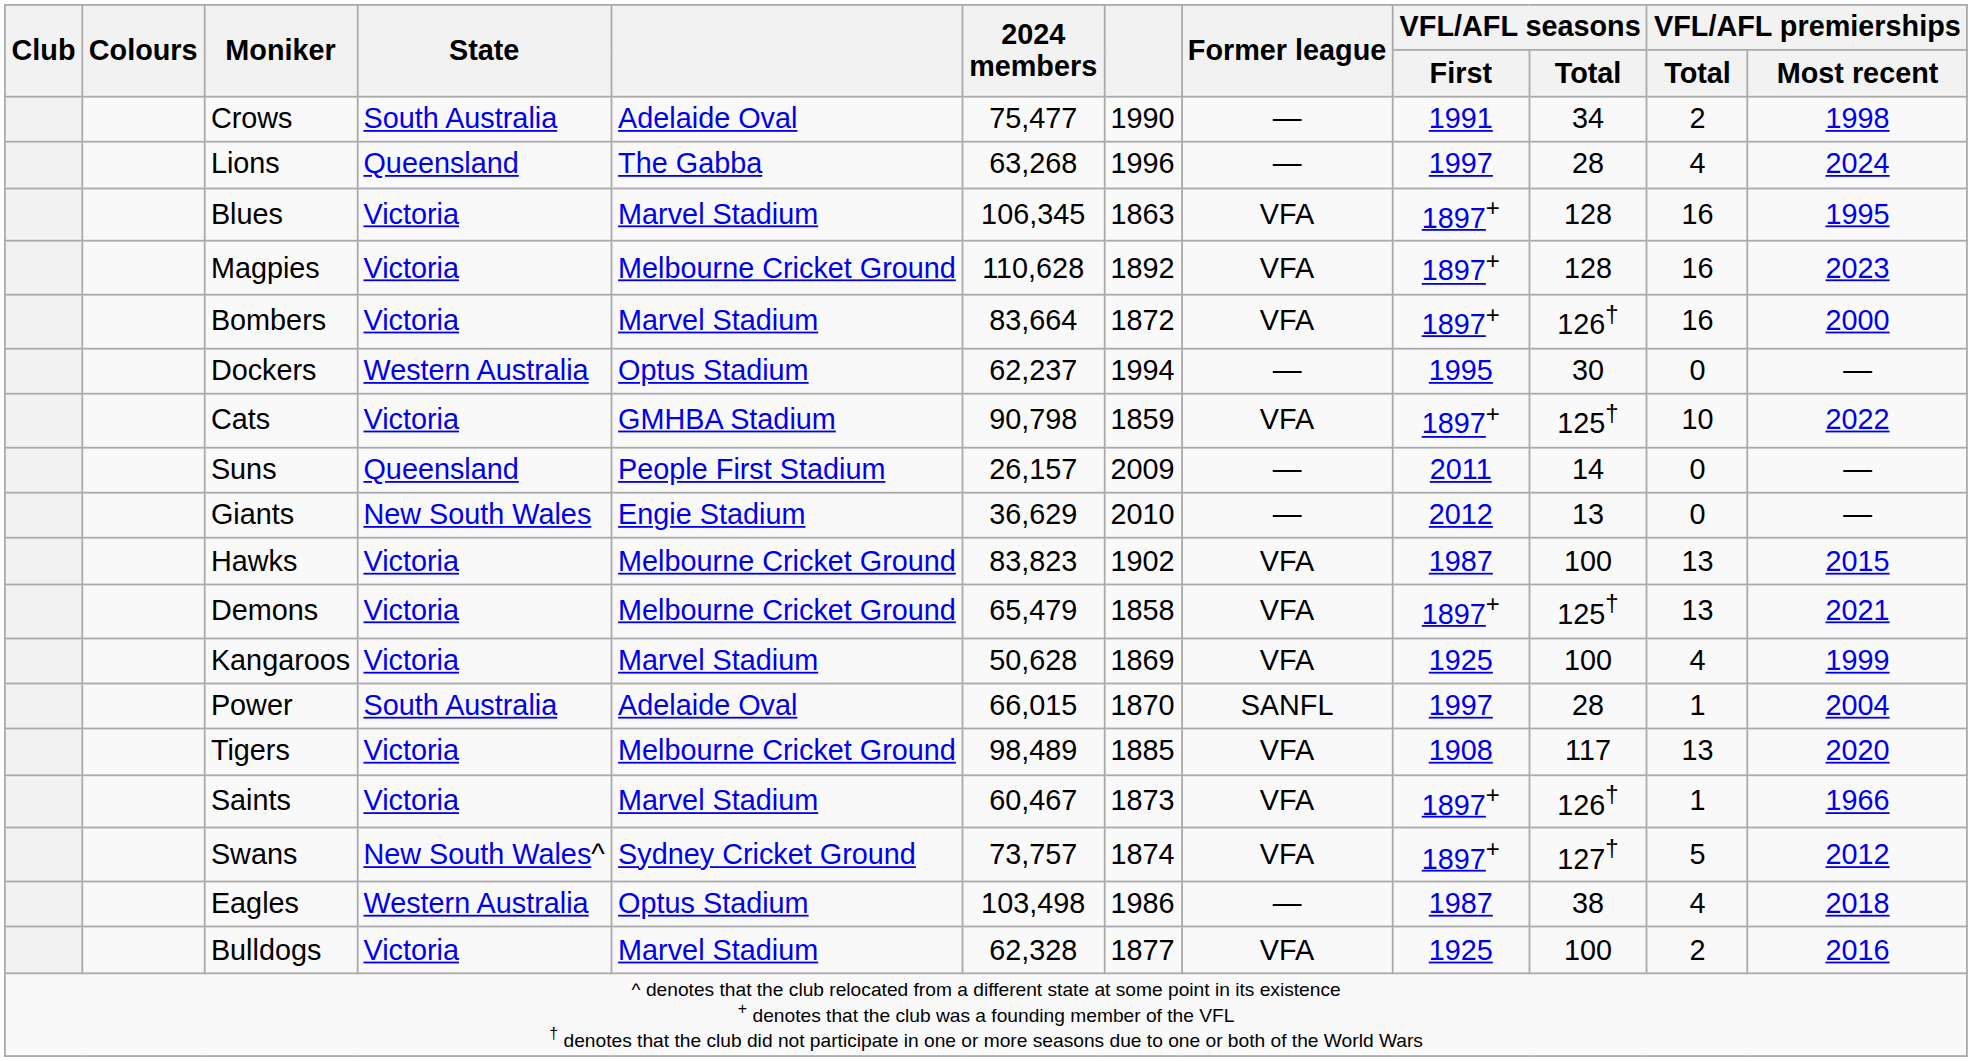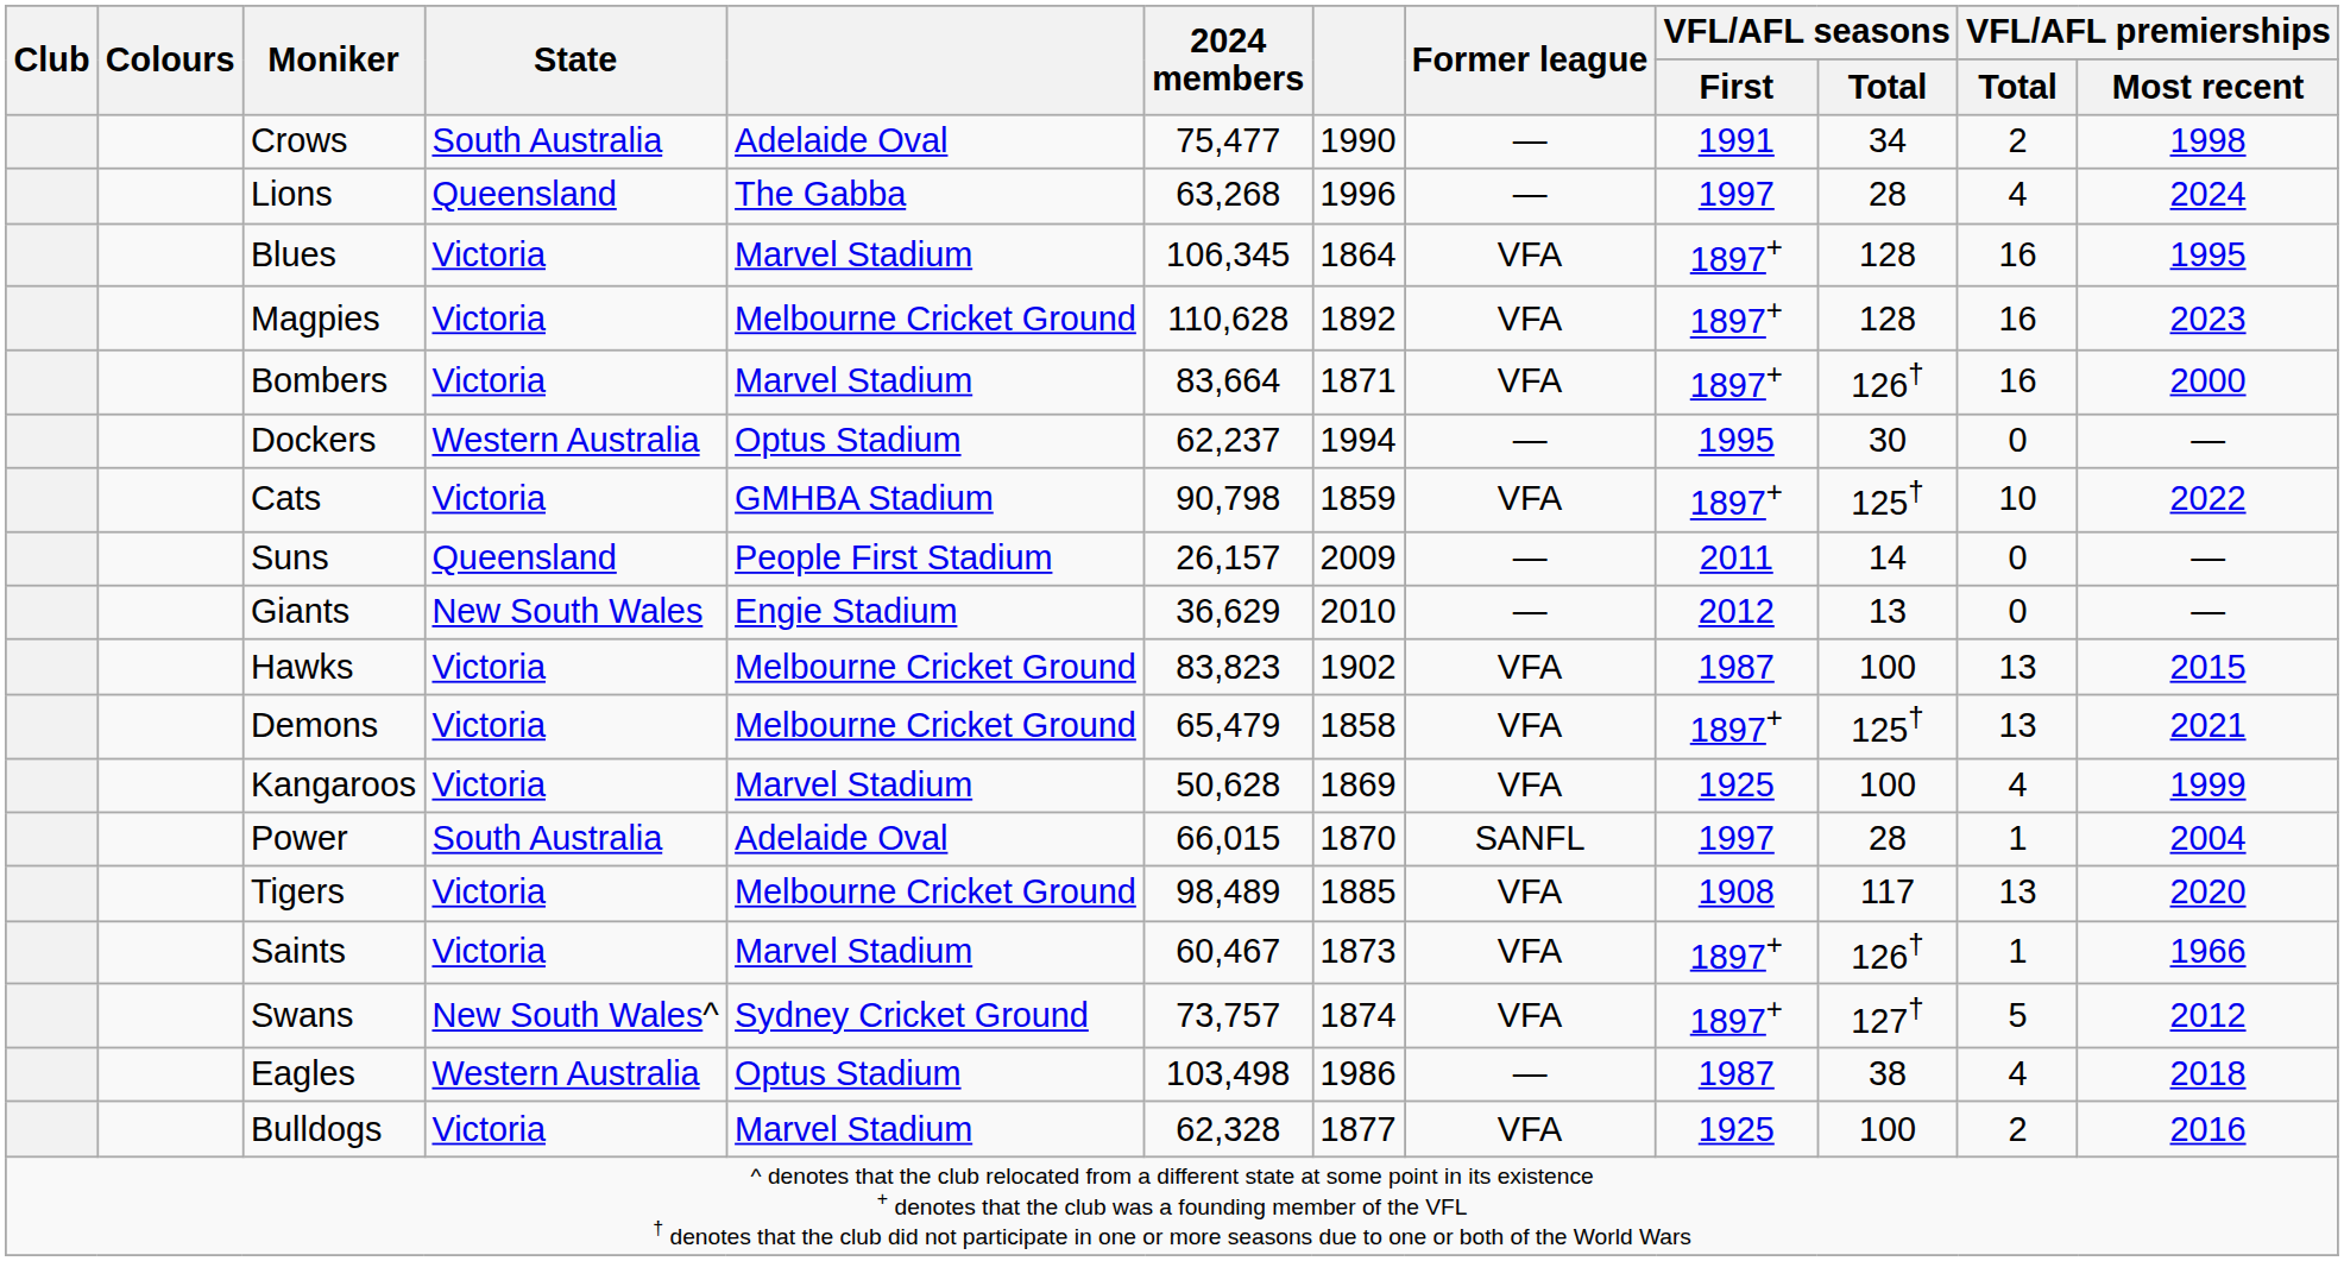Blues | column 7: 1863 -> 1864
Bombers | column 7: 1872 -> 1871
